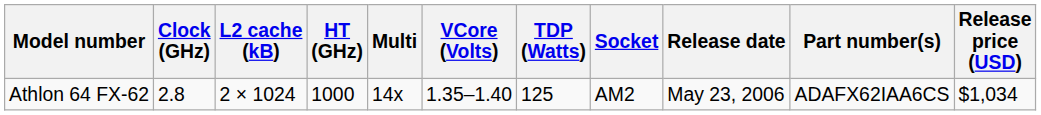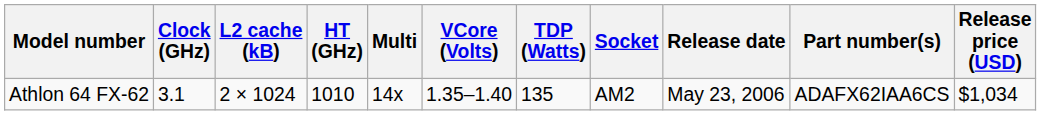Athlon 64 FX-62 | Clock (GHz): 2.8 -> 3.1
Athlon 64 FX-62 | HT (GHz): 1000 -> 1010
Athlon 64 FX-62 | TDP (Watts): 125 -> 135
